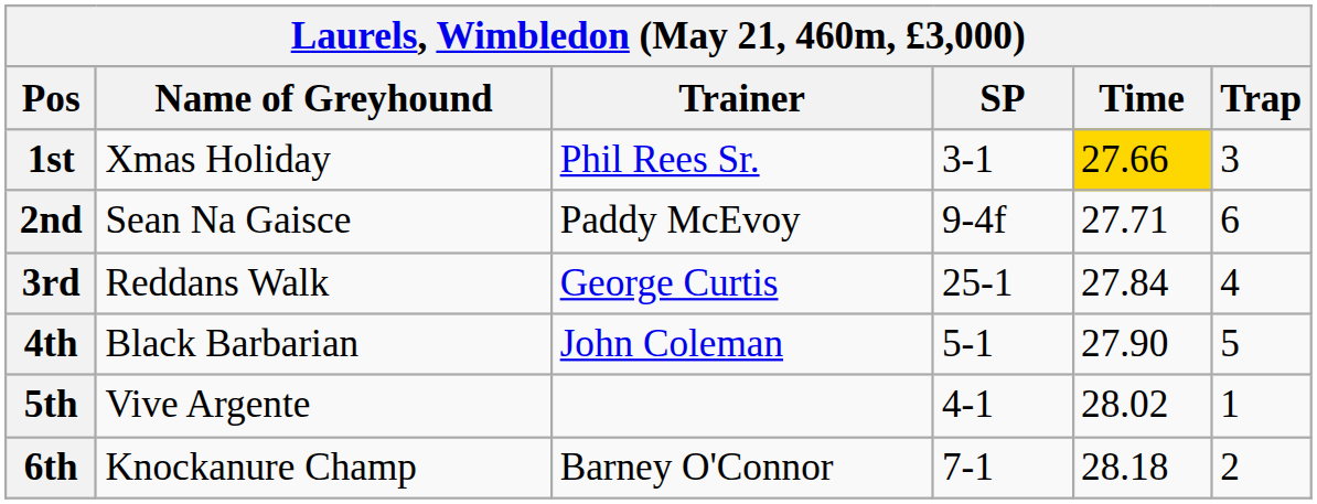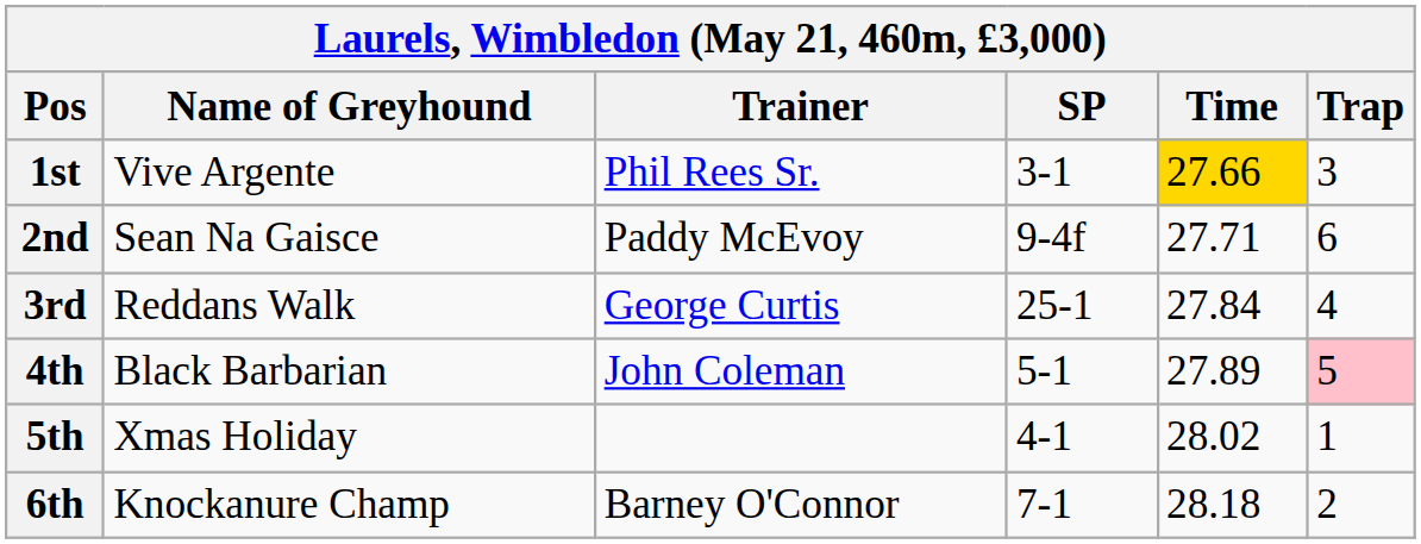1st | Name of Greyhound: Xmas Holiday -> Vive Argente
4th | Time: 27.90 -> 27.89
4th | Trap: no background -> pink background
5th | Name of Greyhound: Vive Argente -> Xmas Holiday
